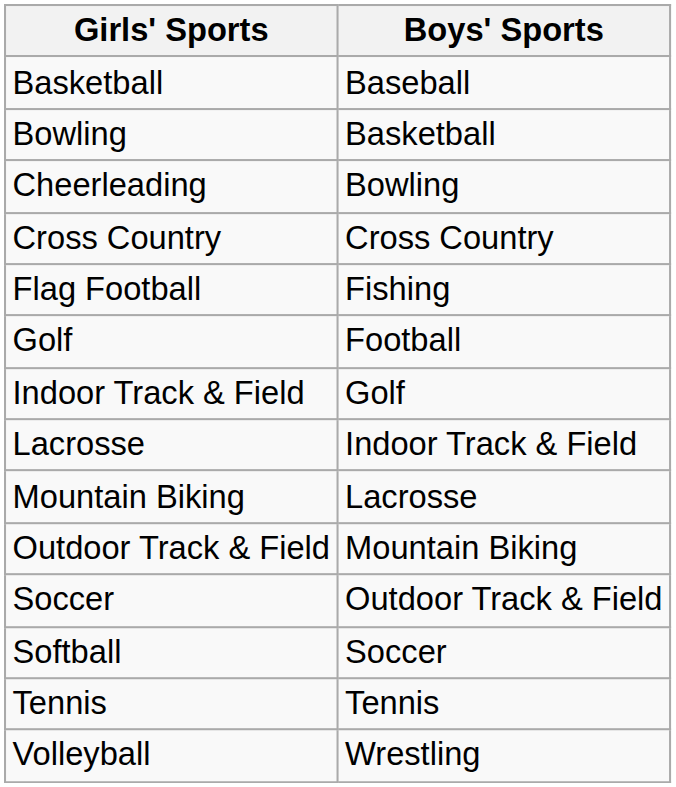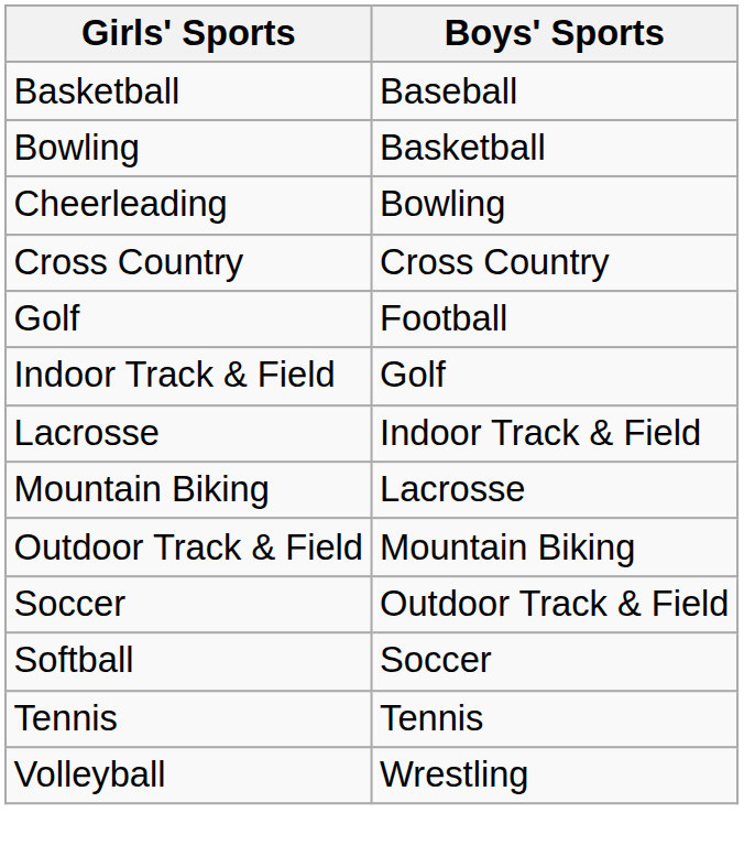- row: Flag Football | Fishing
